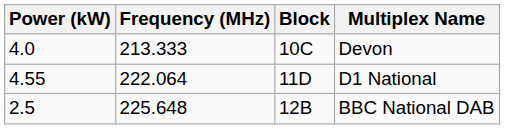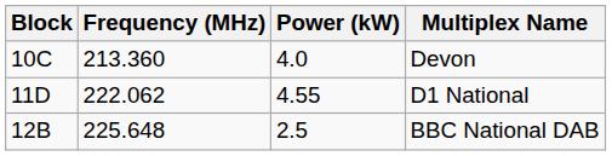columns swapped: Block <-> Power (kW)
Devon | Frequency (MHz): 213.333 -> 213.360
D1 National | Frequency (MHz): 222.064 -> 222.062
